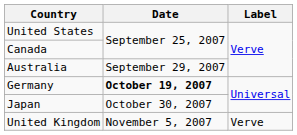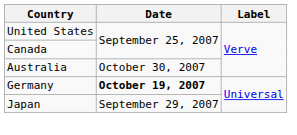Australia | Date: September 29, 2007 -> October 30, 2007
Japan | Date: October 30, 2007 -> September 29, 2007
- row: United Kingdom | November 5, 2007 | Verve
